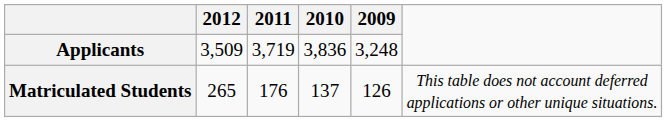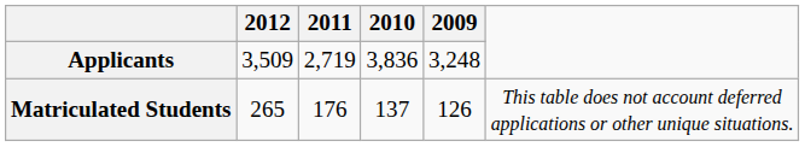Applicants | 2011: 3,719 -> 2,719
